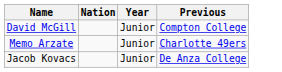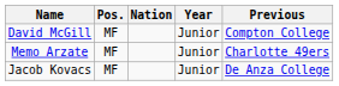+ column: Pos. | MF | MF | MF
